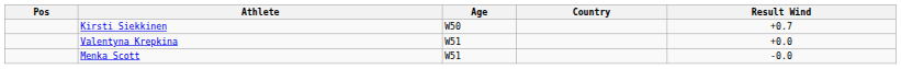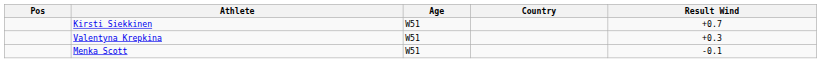Kirsti Siekkinen | Age: W50 -> W51
Valentyna Krepkina | Result Wind: +0.0 -> +0.3
Menka Scott | Result Wind: -0.0 -> -0.1
